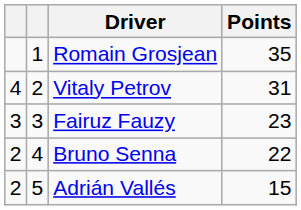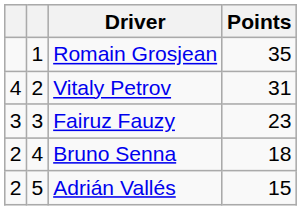Bruno Senna | Points: 22 -> 18
